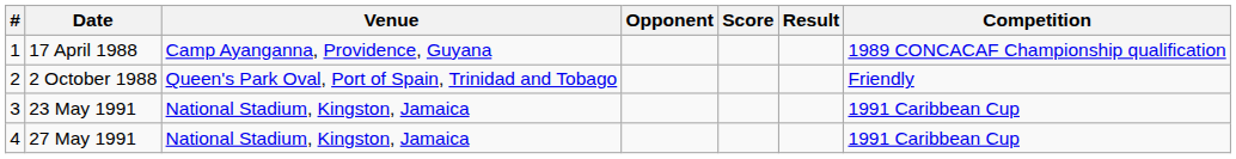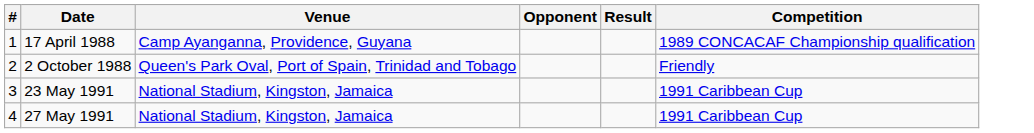- column: Score
